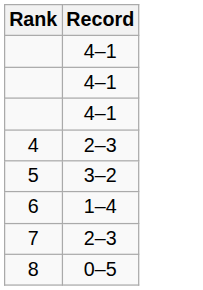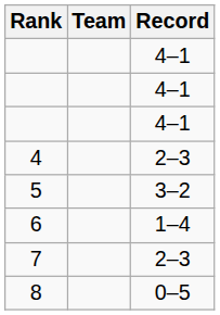+ column: Team
